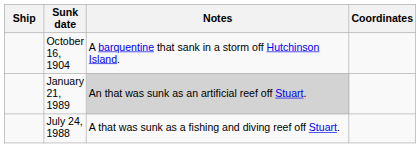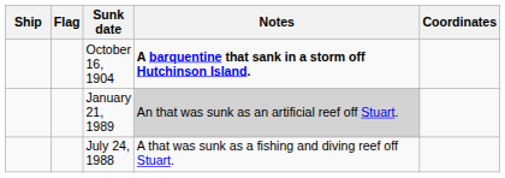+ column: Flag
October 16, 1904 | Notes: normal -> bold
